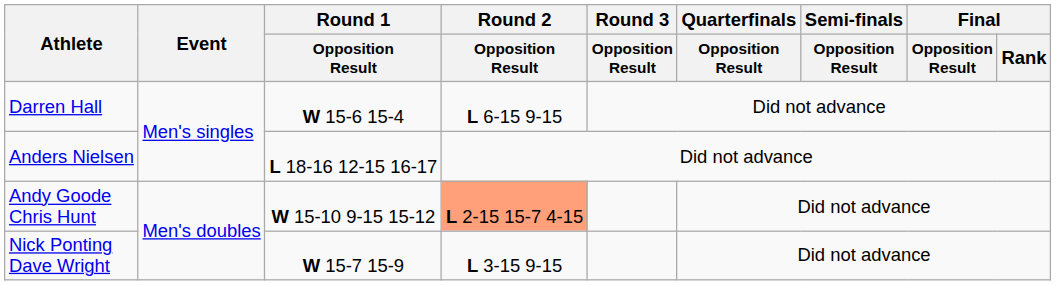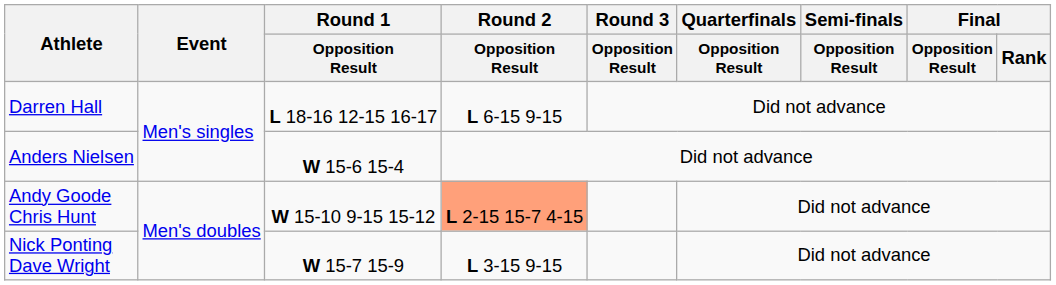Darren Hall | Round 1 / Opposition Result: W 15-6 15-4 -> L 18-16 12-15 16-17
Anders Nielsen | Round 1 / Opposition Result: L 18-16 12-15 16-17 -> W 15-6 15-4
